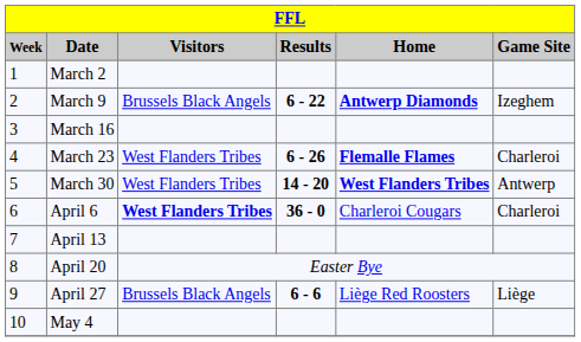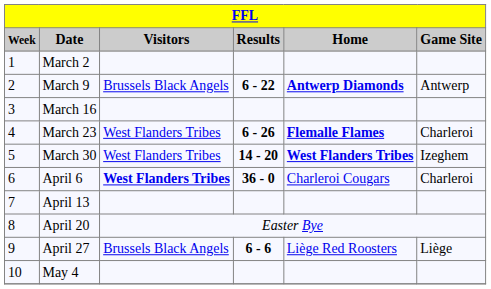March 9 | Game Site: Izeghem -> Antwerp
March 30 | Game Site: Antwerp -> Izeghem
